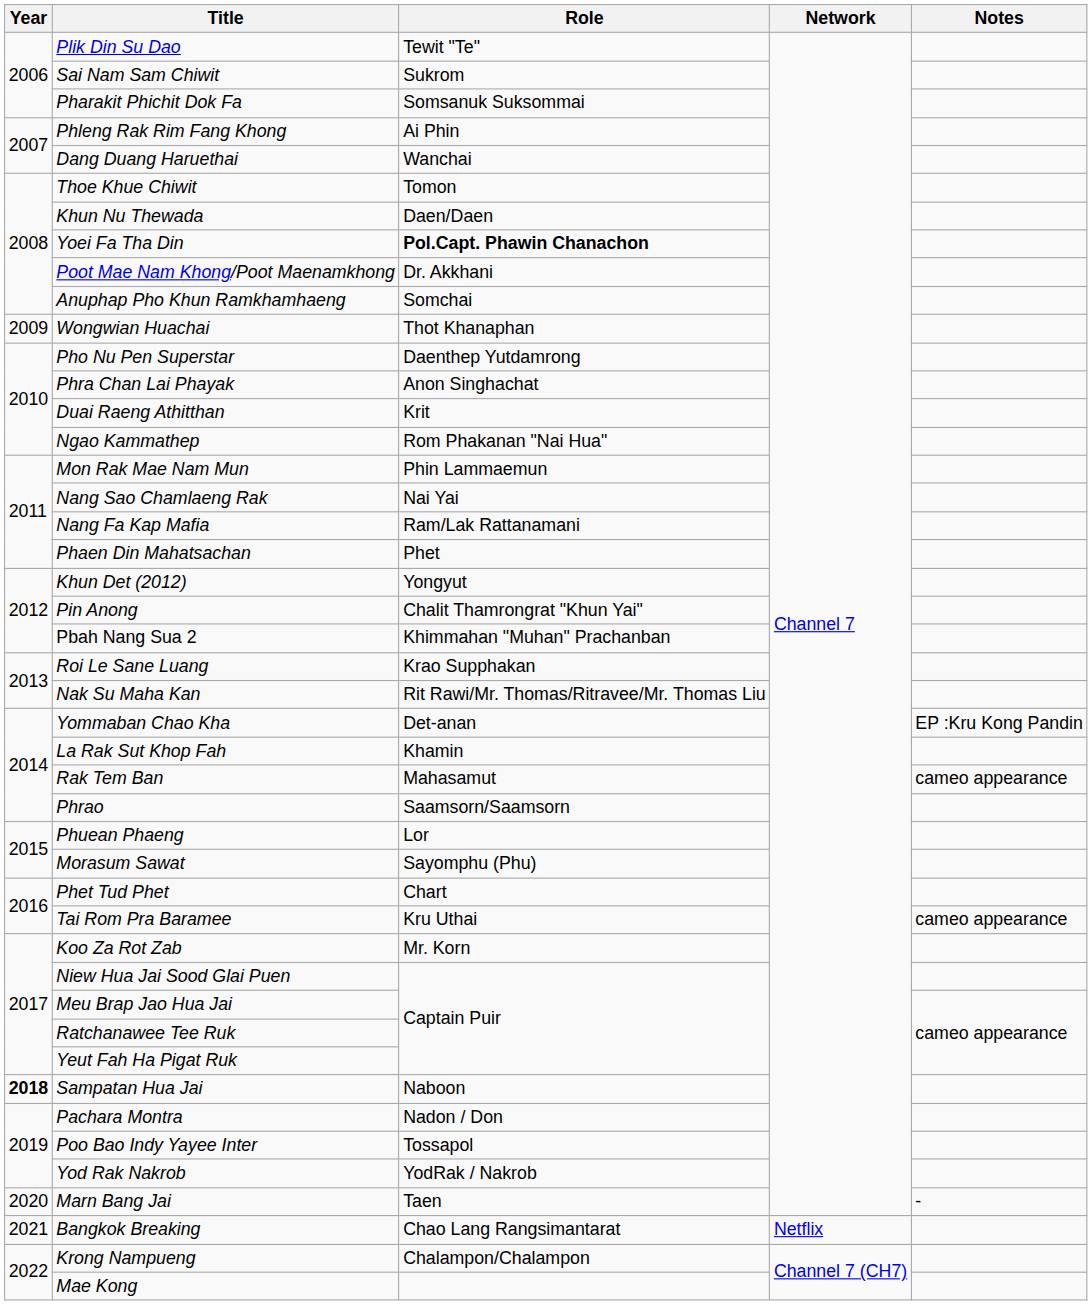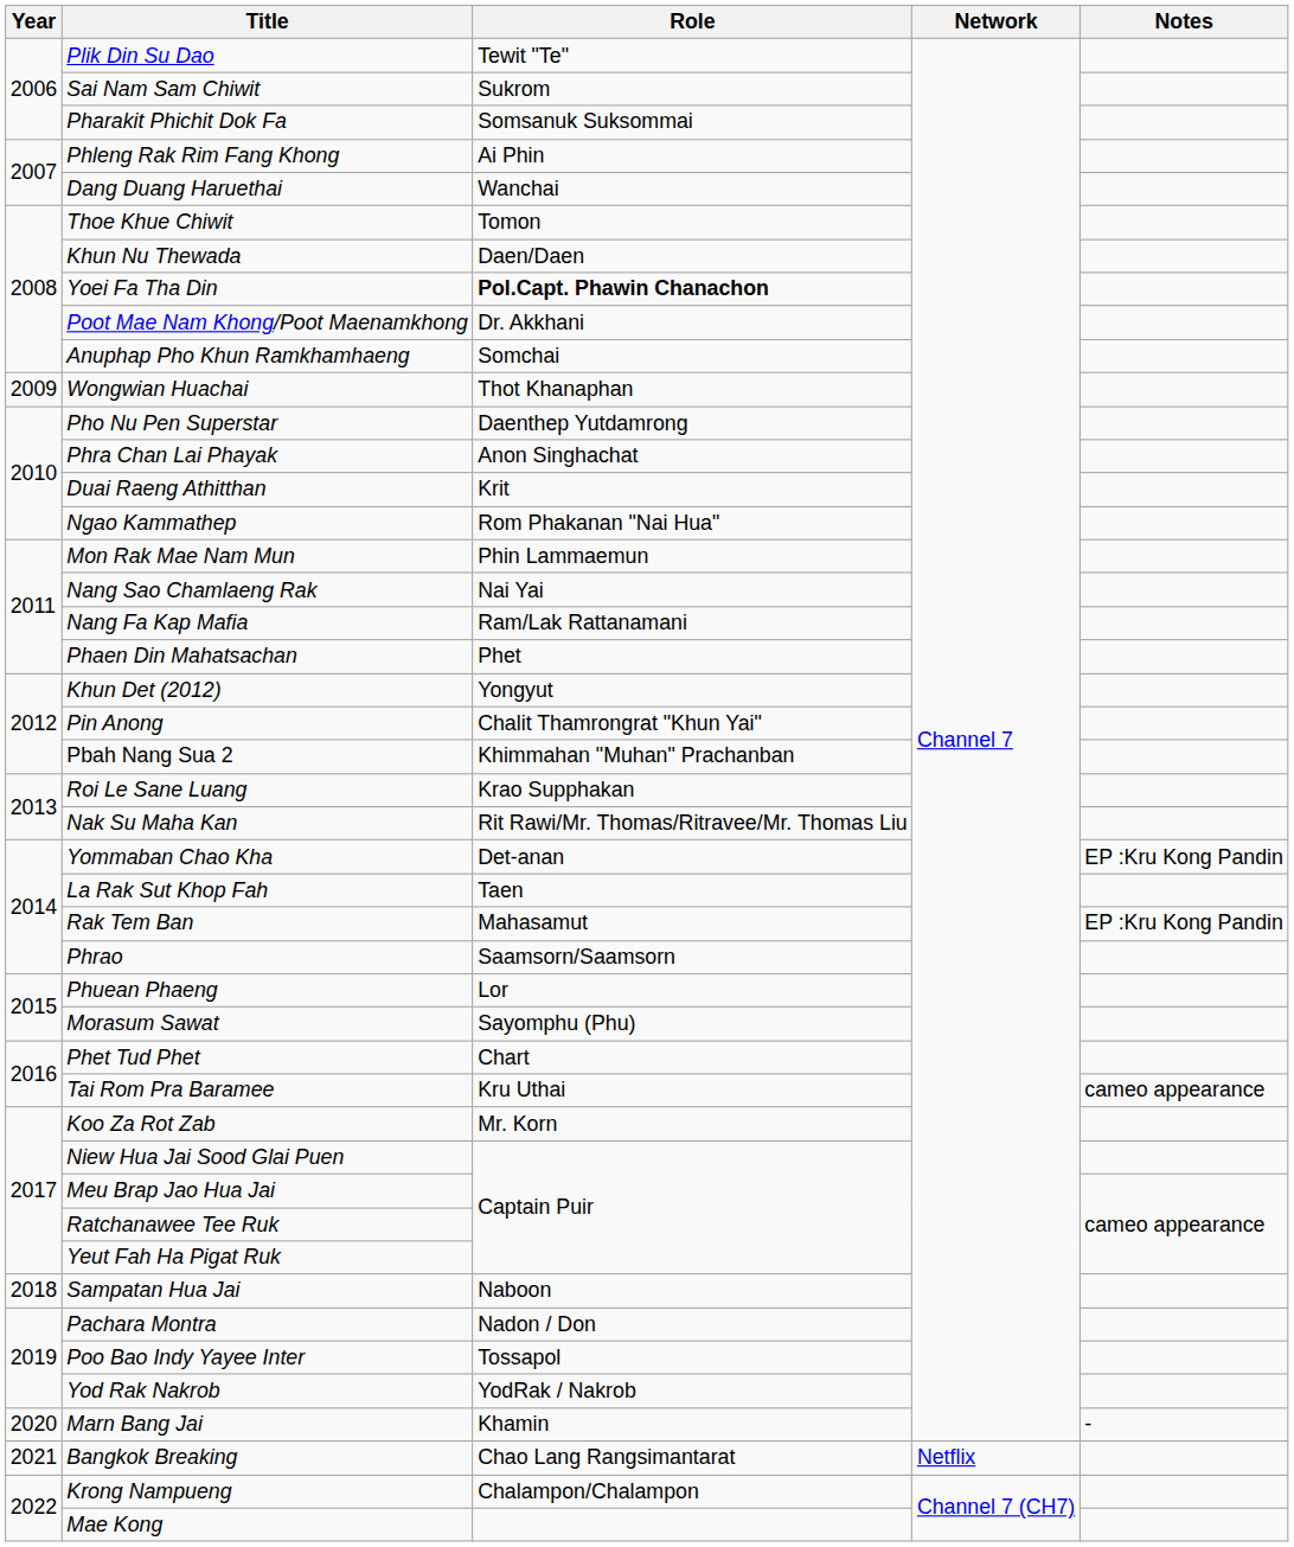La Rak Sut Khop Fah | Role: Khamin -> Taen
Rak Tem Ban | Notes: cameo appearance -> EP :Kru Kong Pandin
Sampatan Hua Jai | Year: bold -> normal
Marn Bang Jai | Role: Taen -> Khamin
